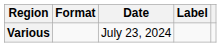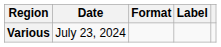columns swapped: Date <-> Format
